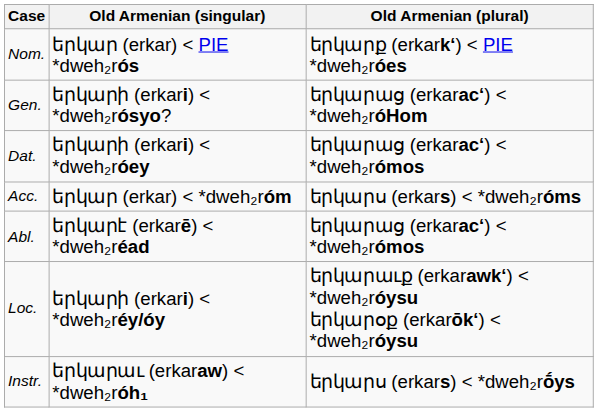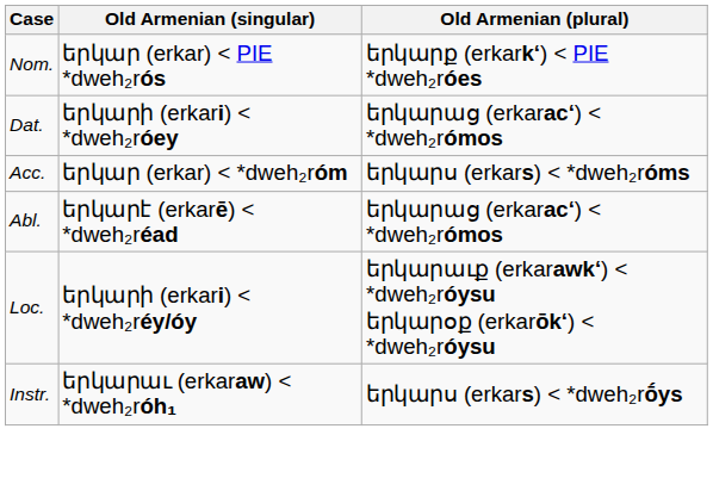- row: Gen. | երկարի (erkari) < *dweh₂rósyo? | երկարաց (erkaracʻ) < *dweh₂róHom
